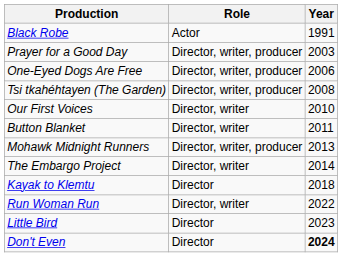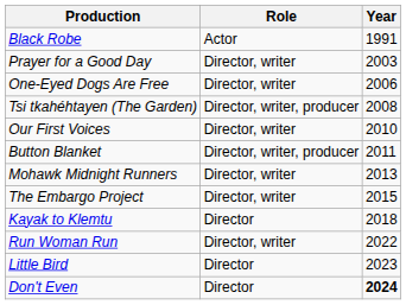Prayer for a Good Day | Role: Director, writer, producer -> Director, writer
One-Eyed Dogs Are Free | Role: Director, writer, producer -> Director, writer
Button Blanket | Role: Director, writer -> Director, writer, producer
Mohawk Midnight Runners | Role: Director, writer, producer -> Director, writer
The Embargo Project | Year: 2014 -> 2015
